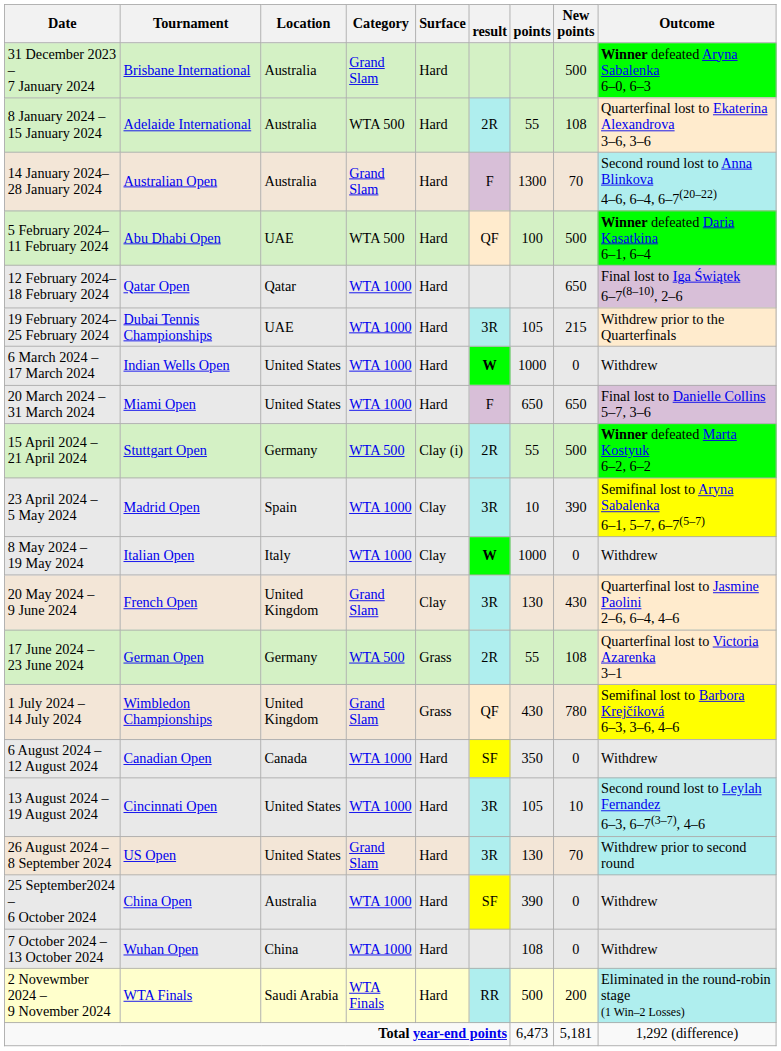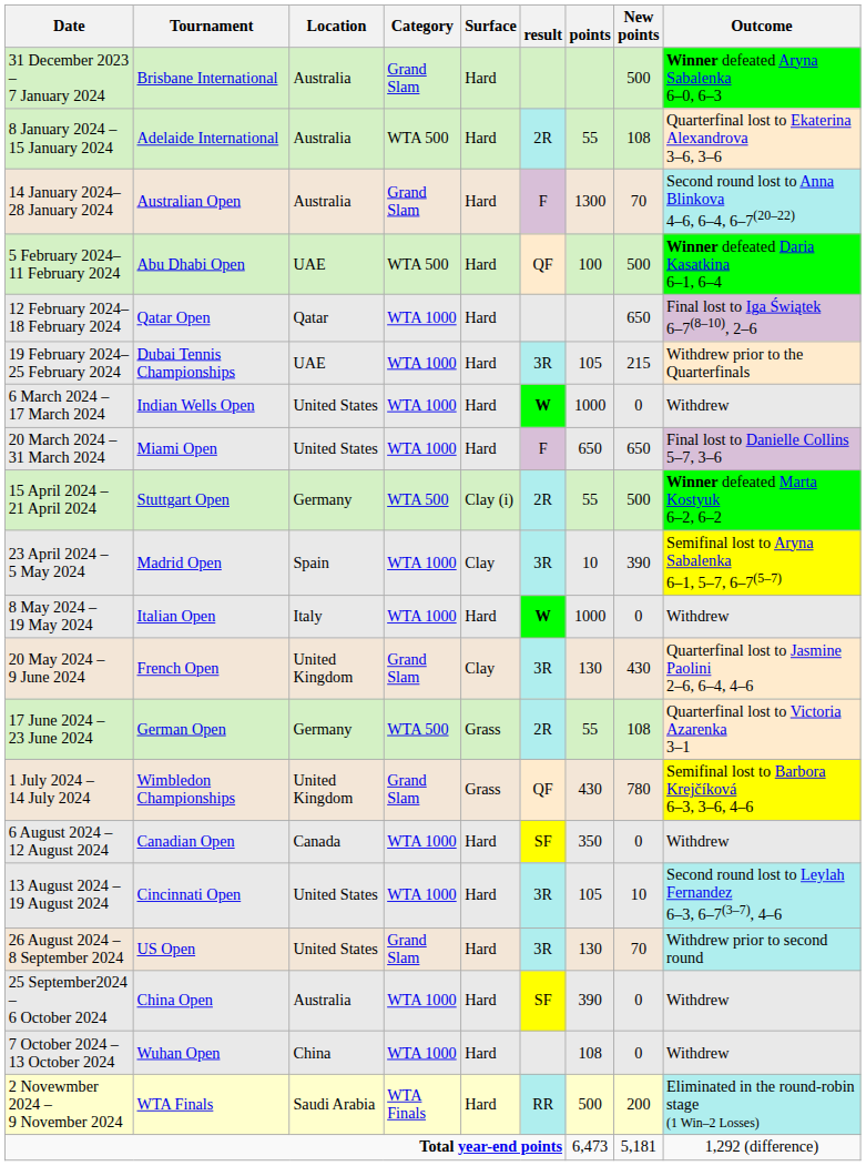8 May 2024 – 19 May 2024 | Surface: Clay -> Hard
